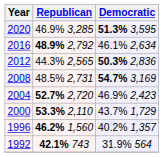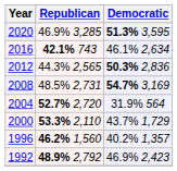2016 | Republican: 48.9% 2,792 -> 42.1% 743
2004 | Democratic: 46.9% 2,423 -> 31.9% 564
1992 | Republican: 42.1% 743 -> 48.9% 2,792
1992 | Democratic: 31.9% 564 -> 46.9% 2,423
